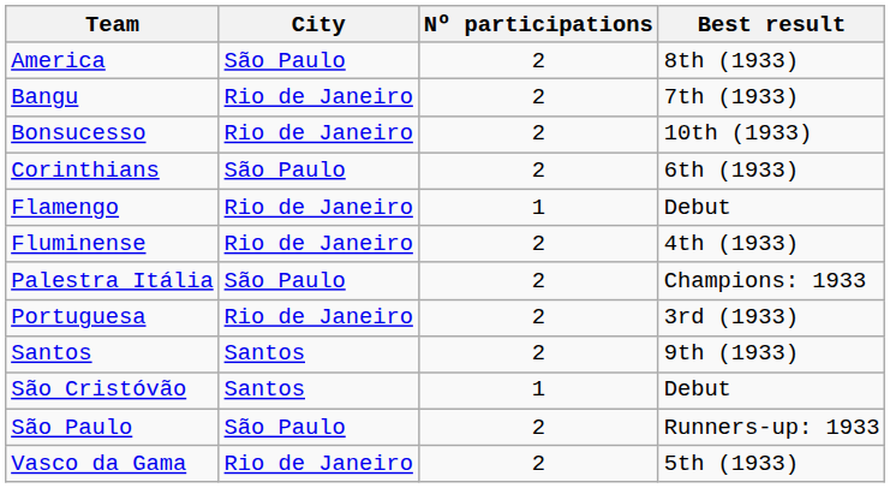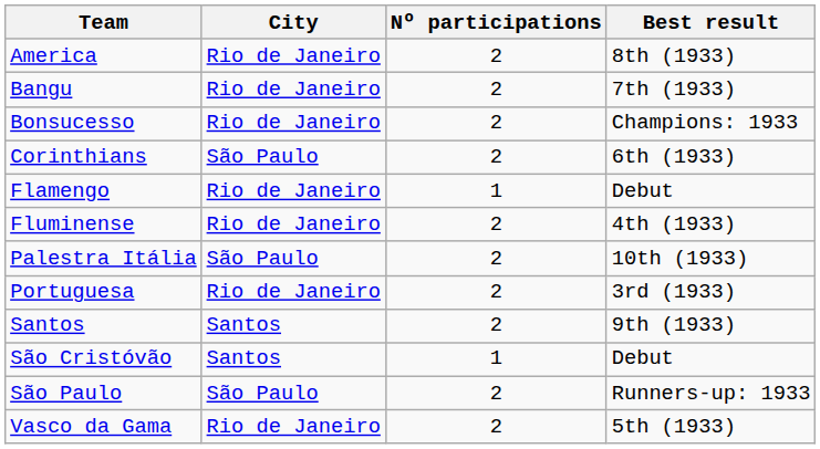America | City: São Paulo -> Rio de Janeiro
Bonsucesso | Best result: 10th (1933) -> Champions: 1933
Palestra Itália | Best result: Champions: 1933 -> 10th (1933)
